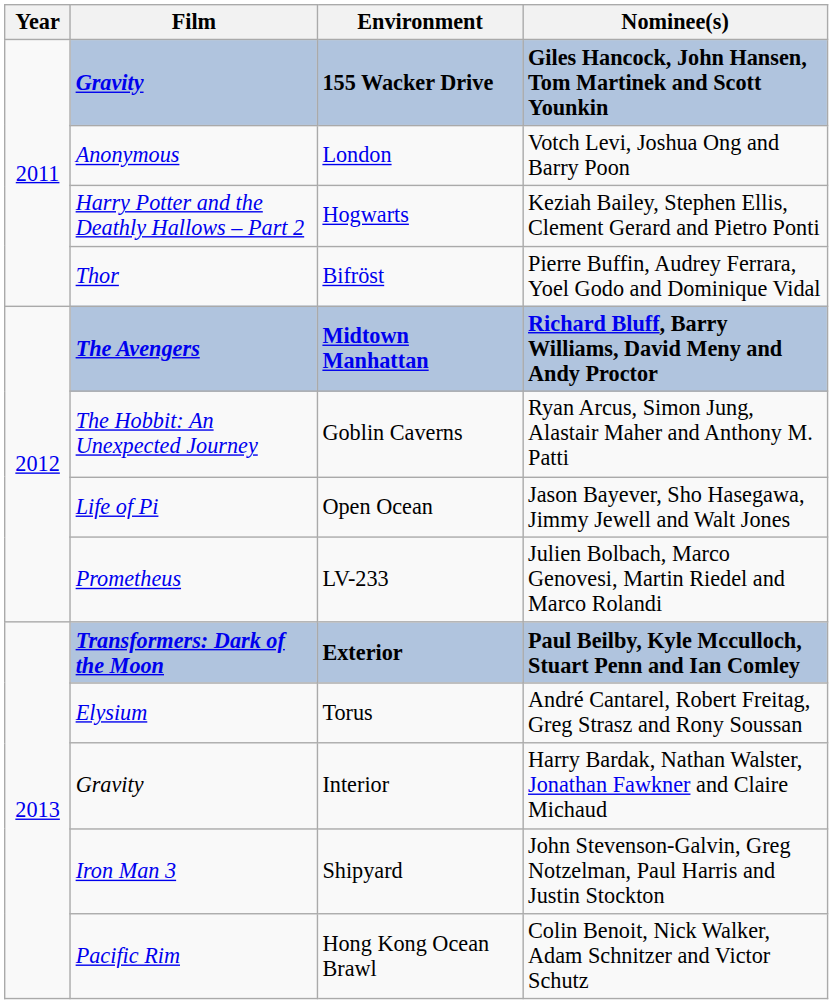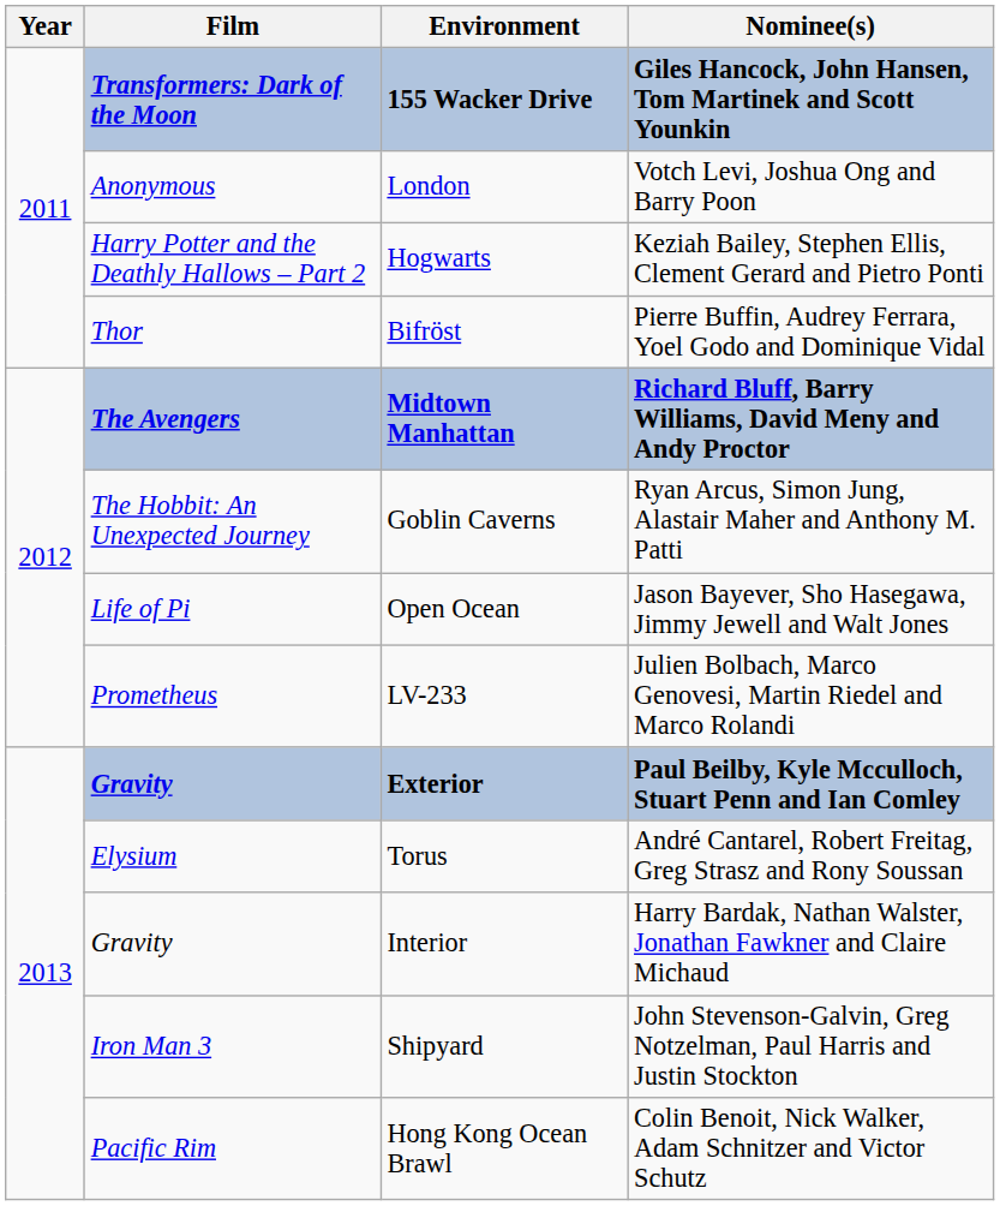155 Wacker Drive | Film: Gravity -> Transformers: Dark of the Moon
Exterior | Film: Transformers: Dark of the Moon -> Gravity
